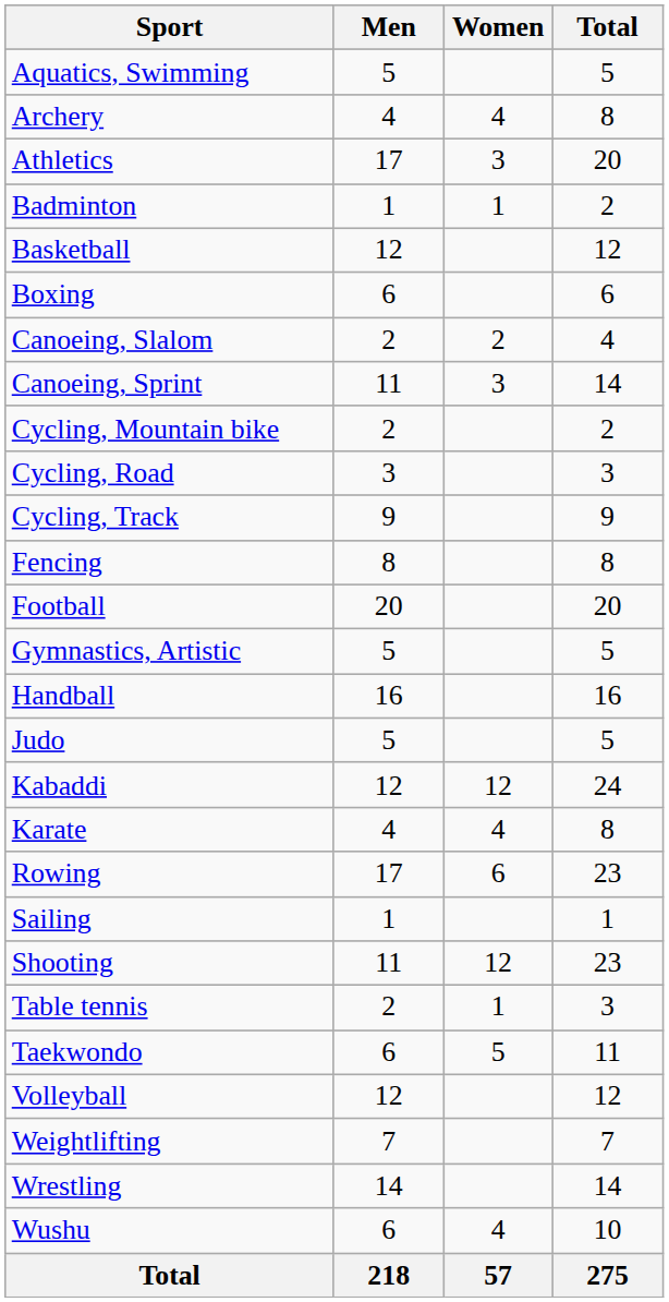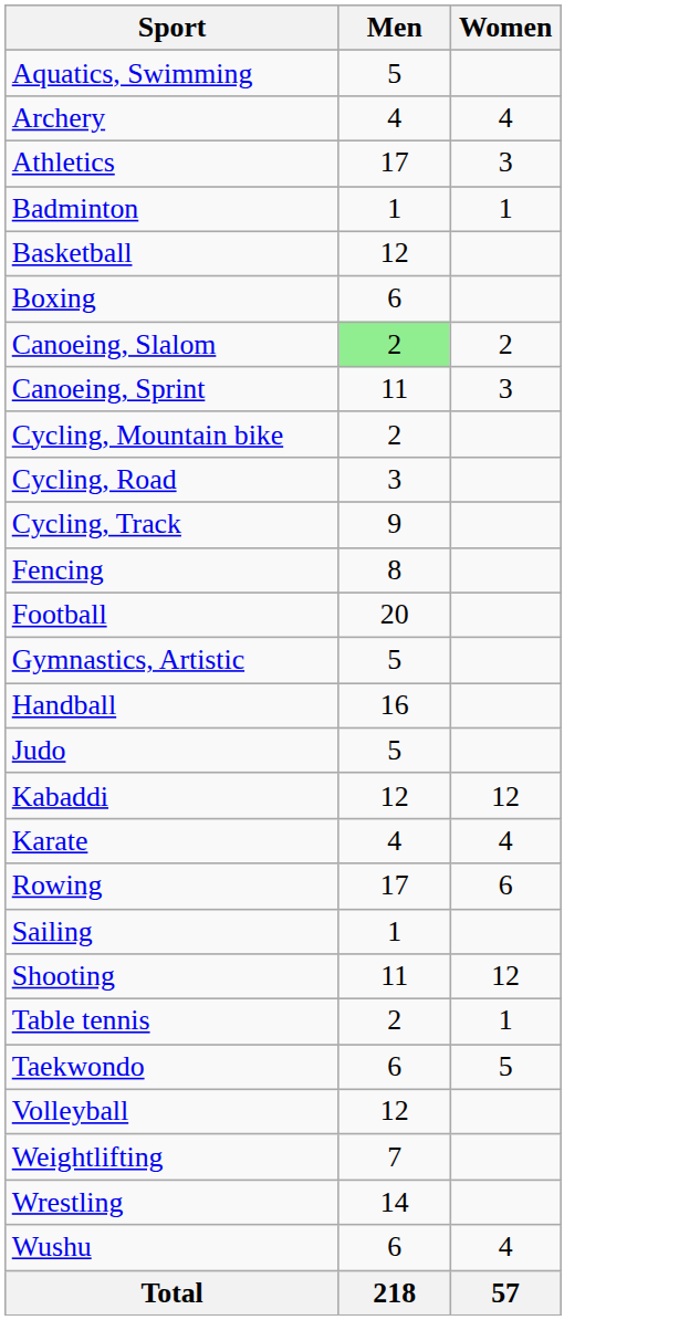- column: Total | 5 | 8 | 20 | 2 | 12 | 6 | 4 | 14 | 2 | 3 | 9 | 8 | 20 | 5 | 16 | 5 | 24 | 8 | 23 | 1 | 23 | 3 | 11 | 12 | 7 | 14 | 10 | 275
Canoeing, Slalom | Men: no background -> lightgreen background
